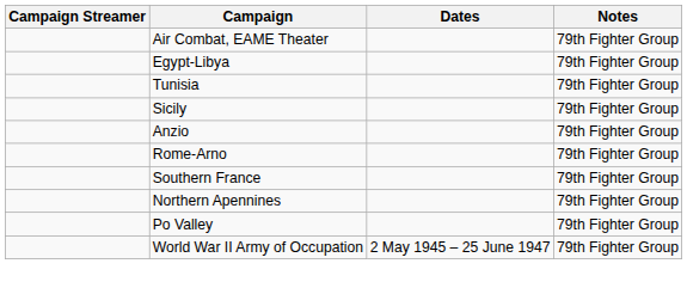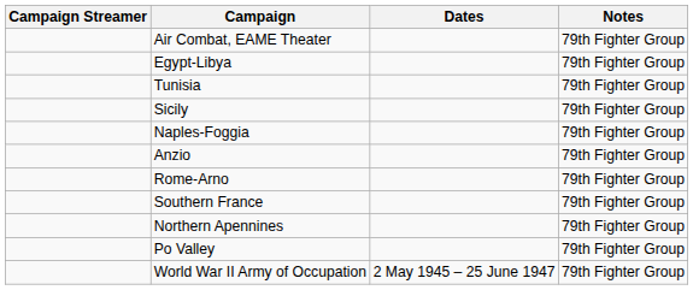+ row: Naples-Foggia | 79th Fighter Group
